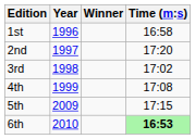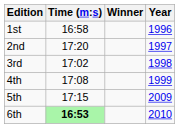columns swapped: Year <-> Time (m:s)
